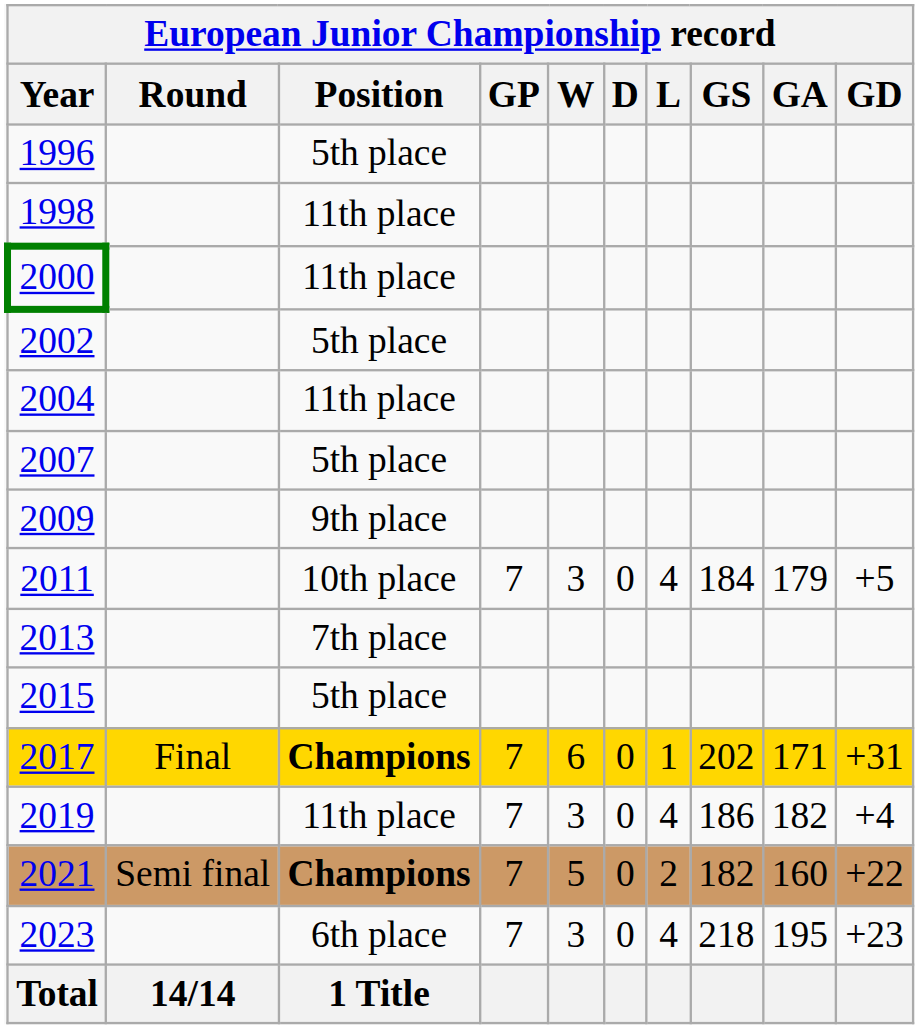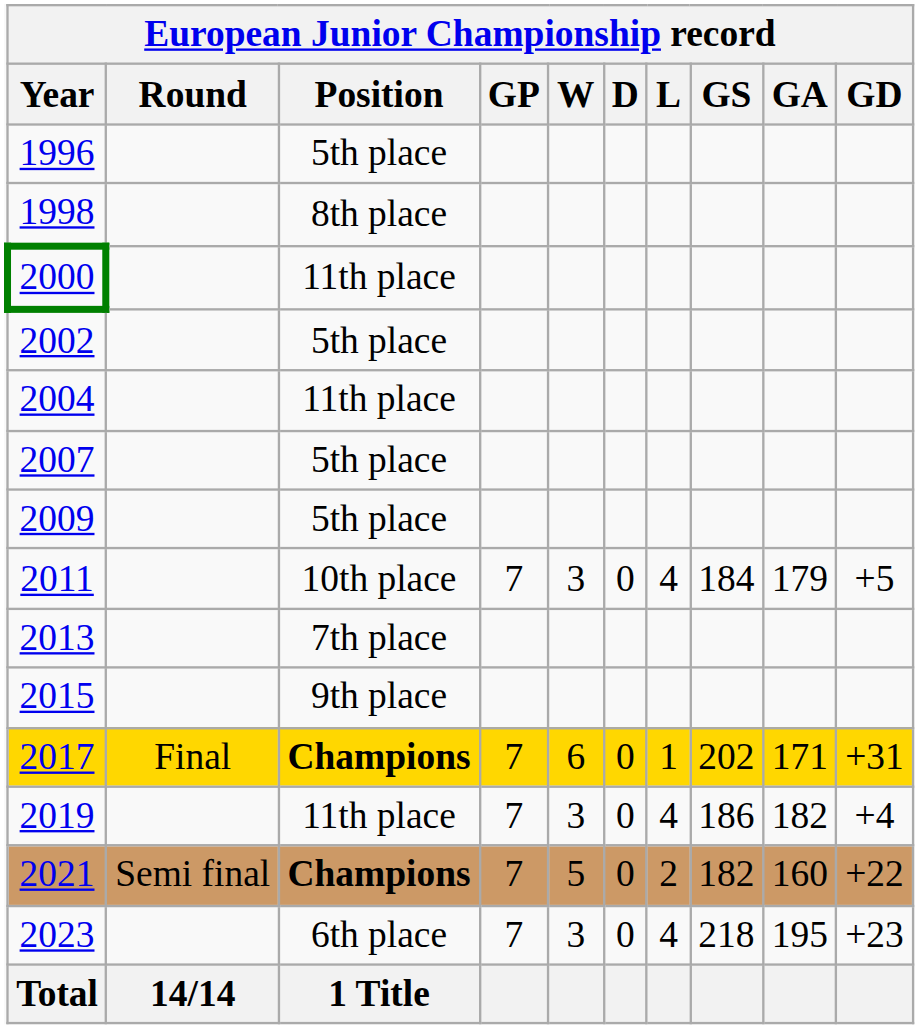1998 | Position: 11th place -> 8th place
2009 | Position: 9th place -> 5th place
2015 | Position: 5th place -> 9th place
